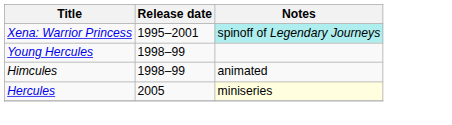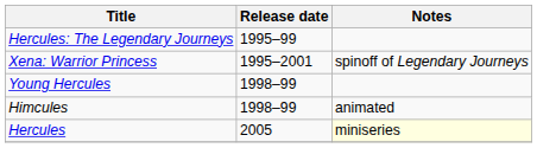+ row: Hercules: The Legendary Journeys | 1995–99
Xena: Warrior Princess | Notes: paleturquoise background -> no background
